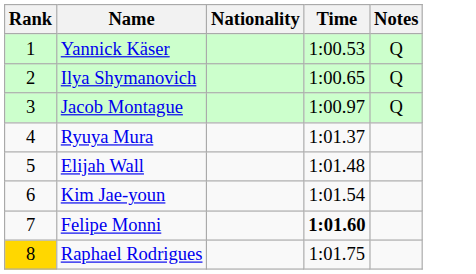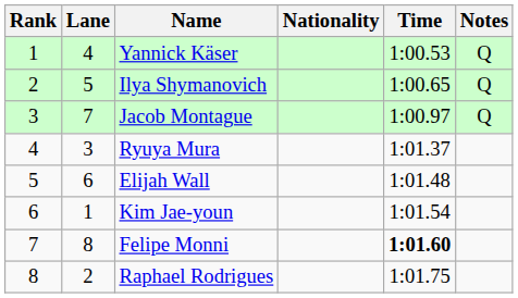+ column: Lane | 4 | 5 | 7 | 3 | 6 | 1 | 8 | 2
Raphael Rodrigues | Rank: gold background -> no background
